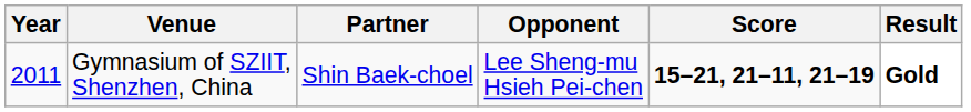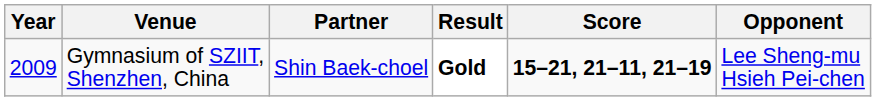columns swapped: Opponent <-> Result
Gymnasium of SZIIT, Shenzhen, China | Year: 2011 -> 2009
